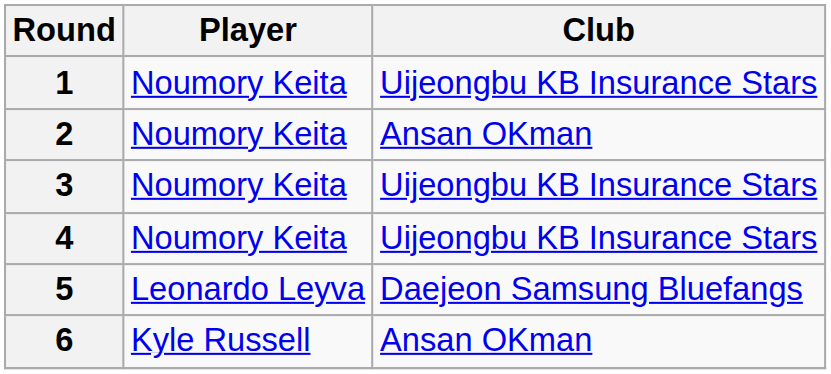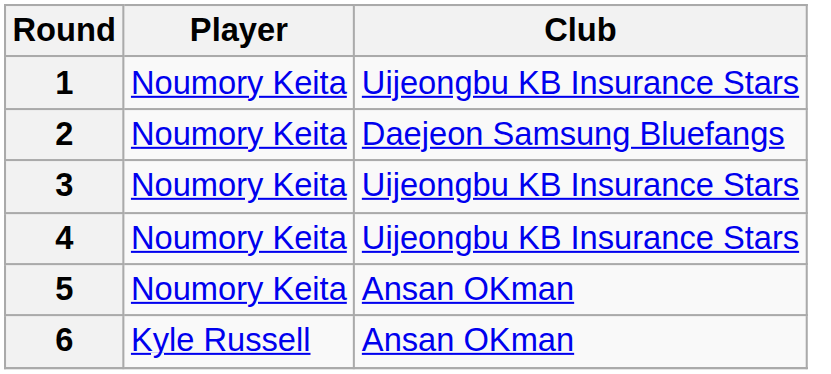2 | Club: Ansan OKman -> Daejeon Samsung Bluefangs
5 | Player: Leonardo Leyva -> Noumory Keita
5 | Club: Daejeon Samsung Bluefangs -> Ansan OKman
